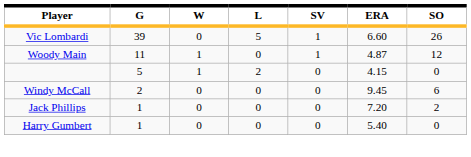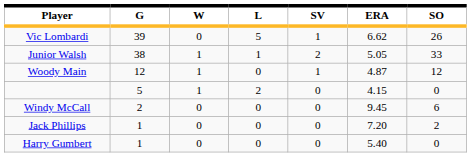Vic Lombardi | ERA: 6.60 -> 6.62
+ row: Junior Walsh | 38 | 1 | 1 | 2 | 5.05 | 33
Woody Main | G: 11 -> 12
